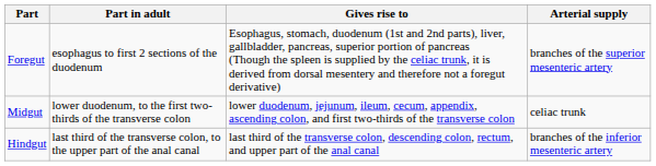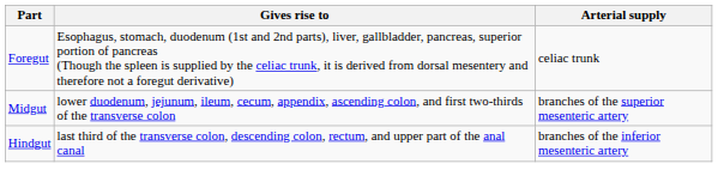- column: Part in adult | esophagus to first 2 sections of the duodenum | lower duodenum, to the first two-thirds of the transverse colon | last third of the transverse colon, to the upper part of the anal canal
Foregut | Arterial supply: branches of the superior mesenteric artery -> celiac trunk
Midgut | Arterial supply: celiac trunk -> branches of the superior mesenteric artery
